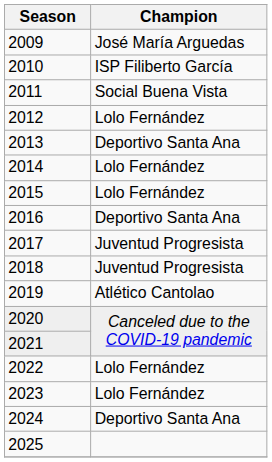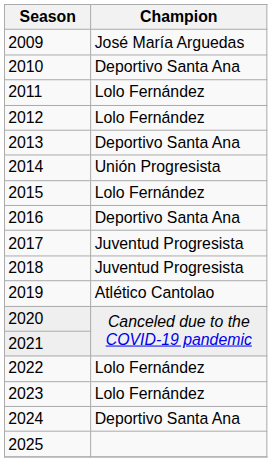2010 | Champion: ISP Filiberto García -> Deportivo Santa Ana
2011 | Champion: Social Buena Vista -> Lolo Fernández
2014 | Champion: Lolo Fernández -> Unión Progresista
